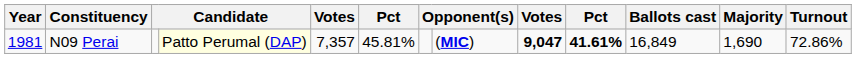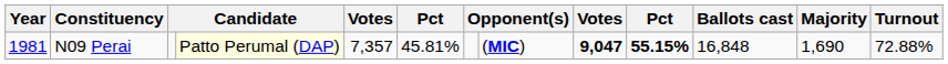N09 Perai | column 10: 41.61% -> 55.15%
N09 Perai | Ballots cast: 16,849 -> 16,848
N09 Perai | Turnout: 72.86% -> 72.88%
